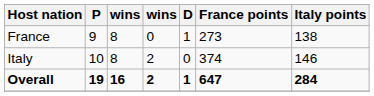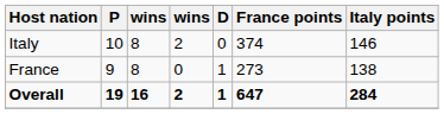rows swapped: France <-> Italy
